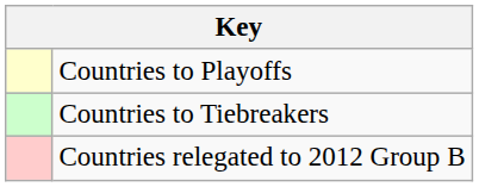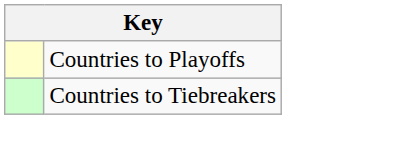- row: Countries relegated to 2012 Group B
